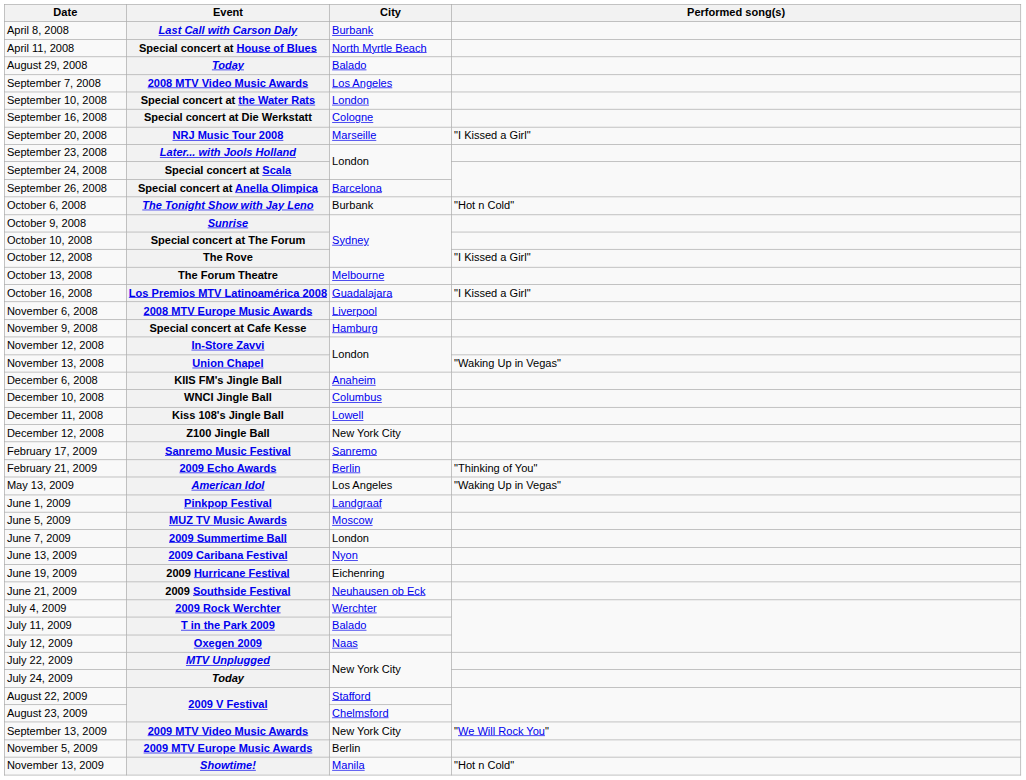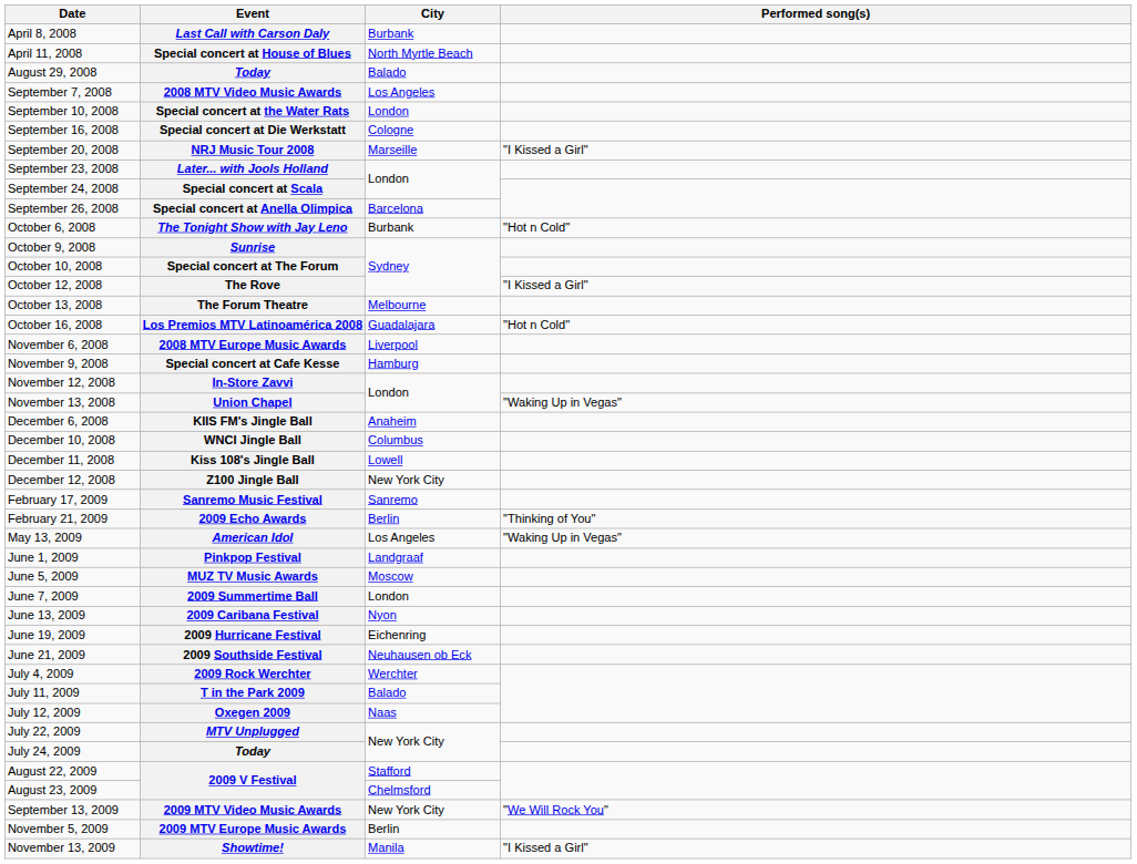Los Premios MTV Latinoamérica 2008 | Performed song(s): "I Kissed a Girl" -> "Hot n Cold"
Showtime! | Performed song(s): "Hot n Cold" -> "I Kissed a Girl"
